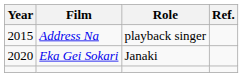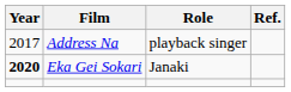Address Na | Year: 2015 -> 2017
Eka Gei Sokari | Year: normal -> bold
